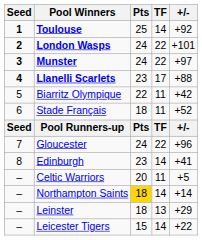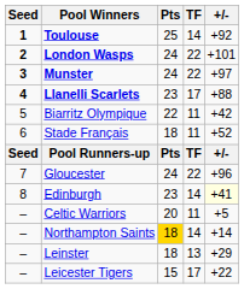Edinburgh | +/-: no background -> lightyellow background
Leicester Tigers | TF: 14 -> 17
